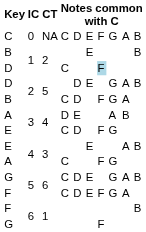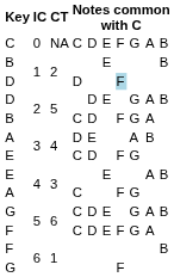D / 1 | column 4: C -> D
